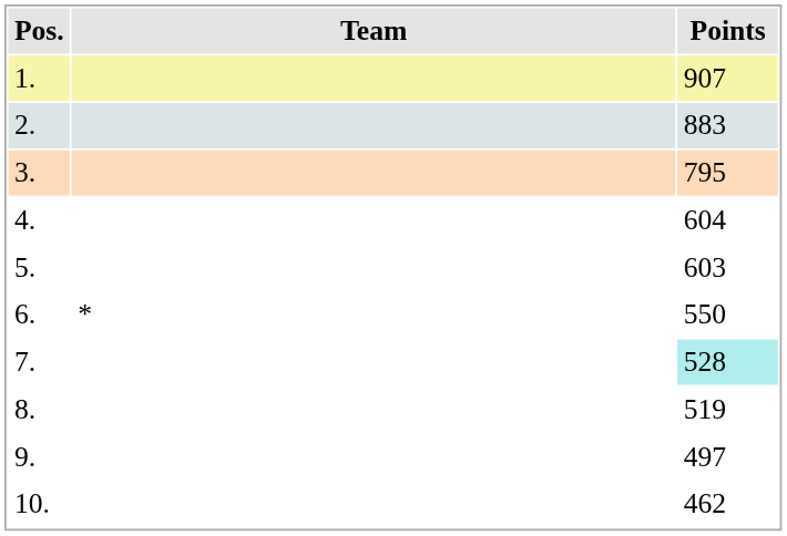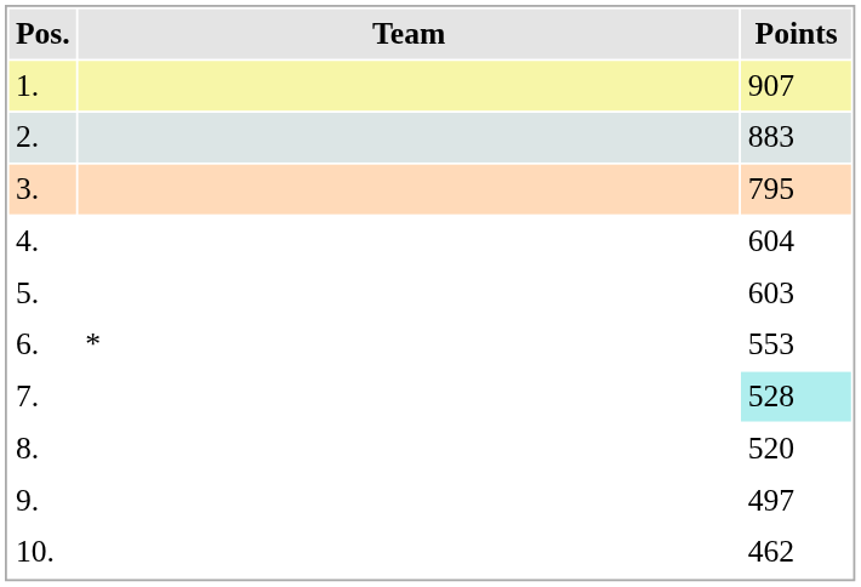6. | Points: 550 -> 553
8. | Points: 519 -> 520
